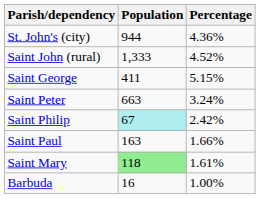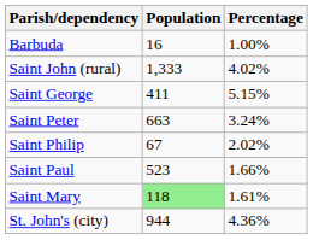rows swapped: St. John's (city) <-> Barbuda
Saint John (rural) | Percentage: 4.52% -> 4.02%
Saint Philip | Population: paleturquoise background -> no background
Saint Philip | Percentage: 2.42% -> 2.02%
Saint Paul | Population: 163 -> 523
